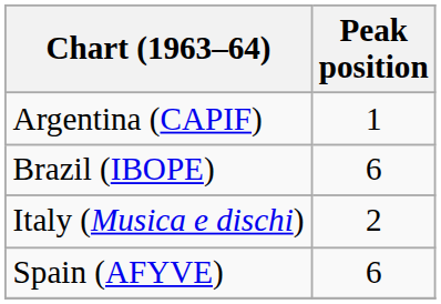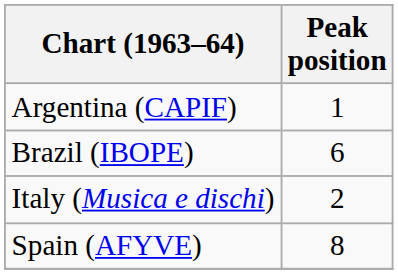Spain (AFYVE) | Peak position: 6 -> 8
